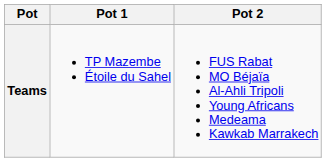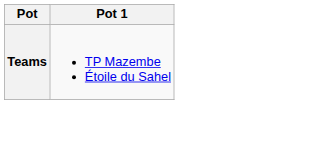- column: Pot 2 | FUS Rabat MO Béjaïa Al-Ahli Tripoli Young Africans Medeama Kawkab Marrakech
